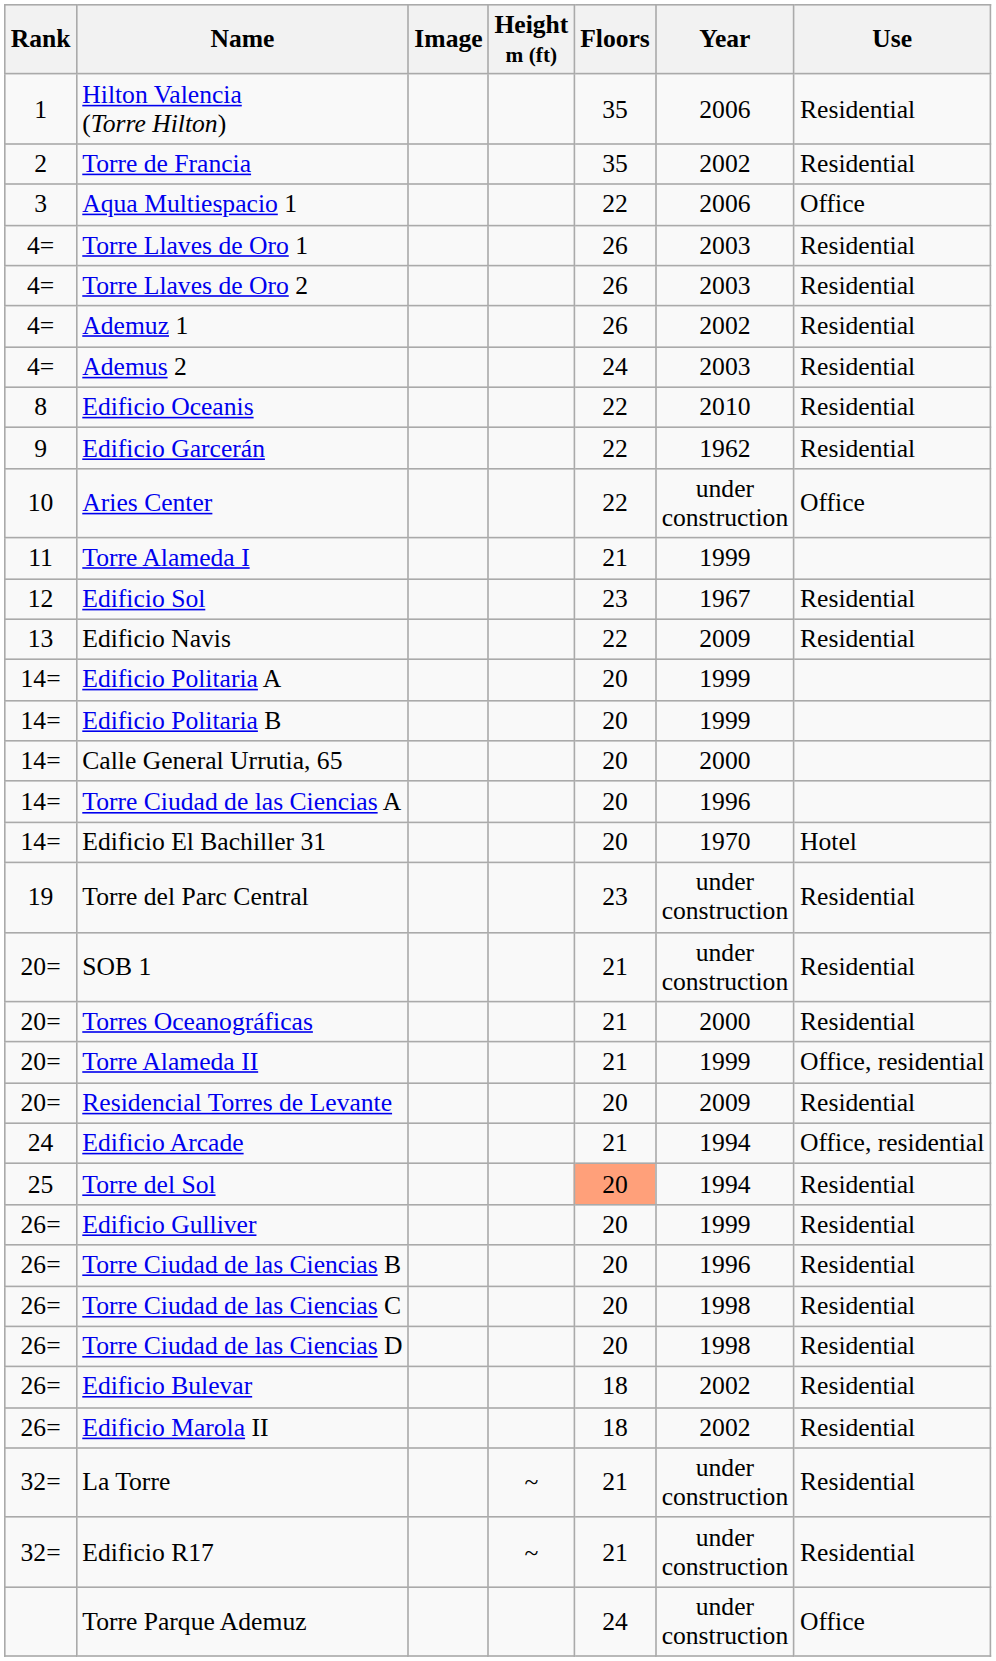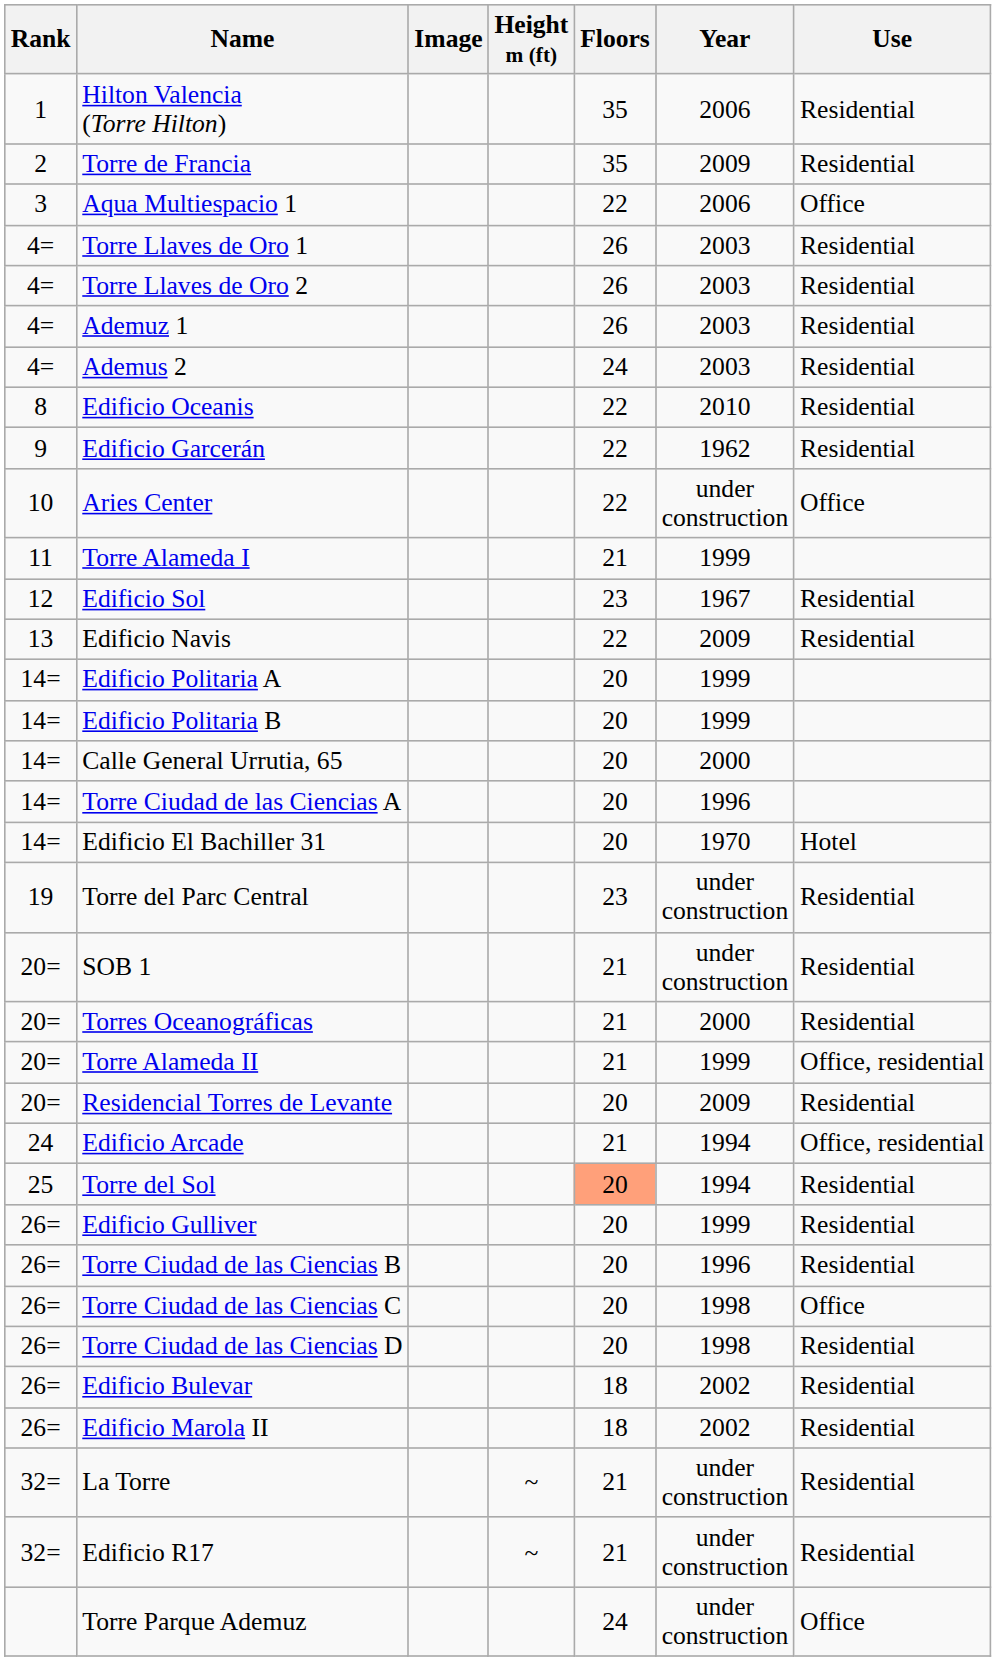Torre de Francia | Year: 2002 -> 2009
Ademuz 1 | Year: 2002 -> 2003
Torre Ciudad de las Ciencias C | Use: Residential -> Office
